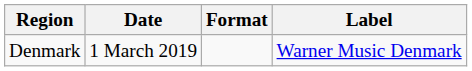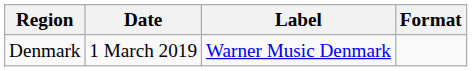columns swapped: Format <-> Label
